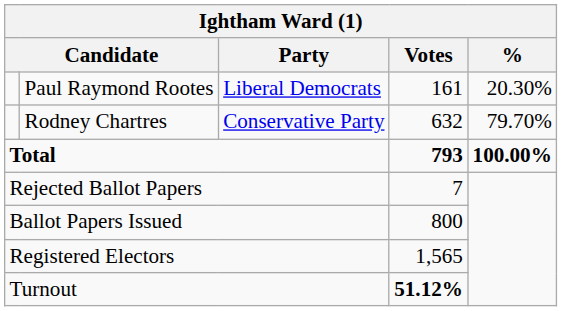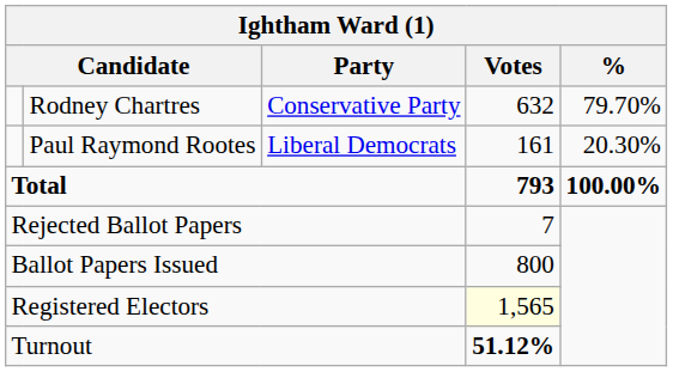rows swapped: Rodney Chartres <-> Paul Raymond Rootes
Registered Electors | Votes: no background -> lightyellow background
